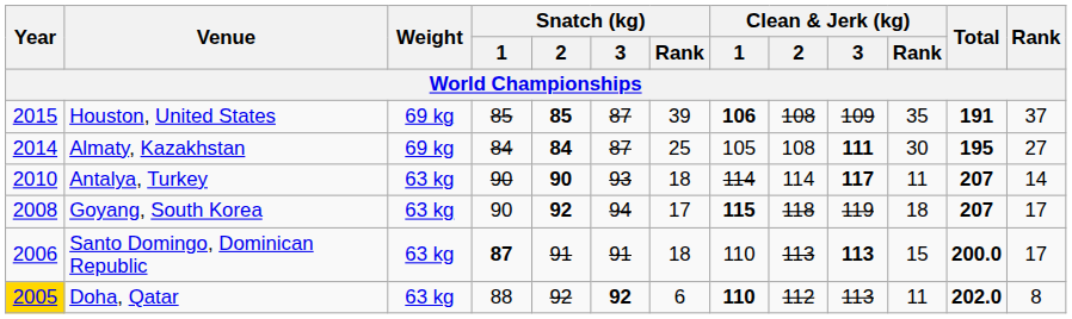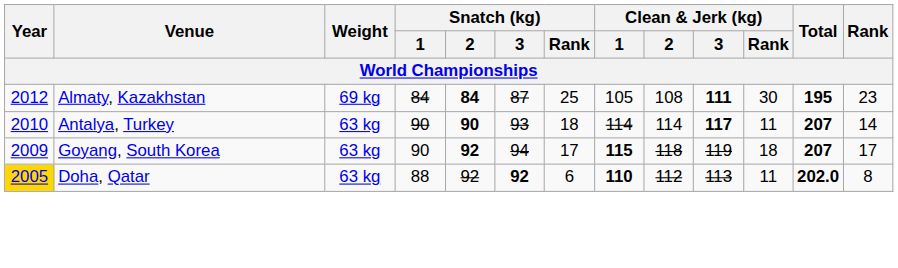- row: 2015 | Houston, United States | 69 kg | 85 | 85 | 87 | 39 | 106 | 108 | 109 | 35 | 191 | 37
Almaty, Kazakhstan | Year: 2014 -> 2012
Almaty, Kazakhstan | Rank: 27 -> 23
Goyang, South Korea | Year: 2008 -> 2009
- row: 2006 | Santo Domingo, Dominican Republic | 63 kg | 87 | 91 | 91 | 18 | 110 | 113 | 113 | 15 | 200.0 | 17
